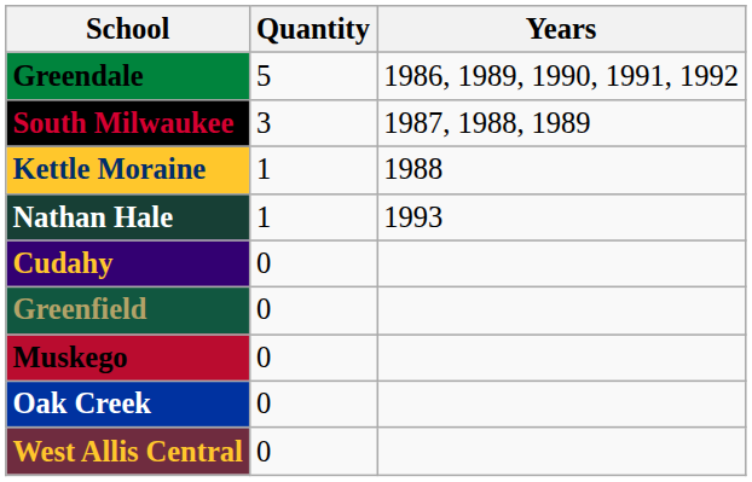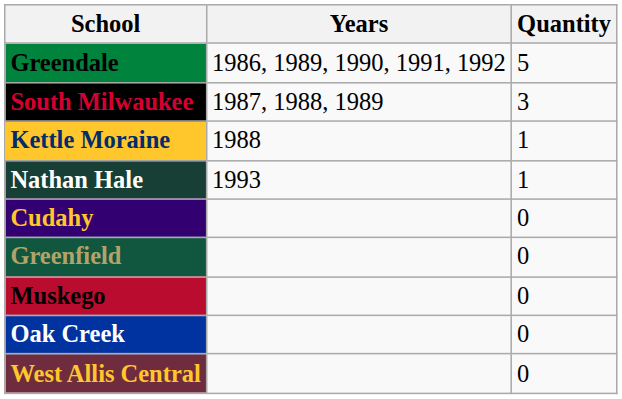columns swapped: Quantity <-> Years
